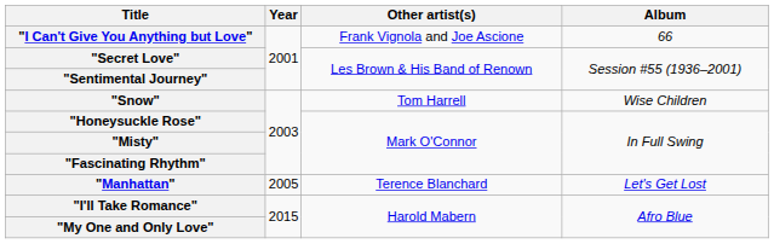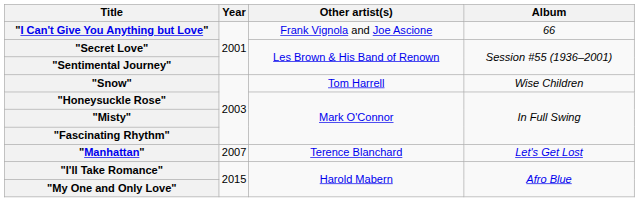"Manhattan" | Year: 2005 -> 2007
